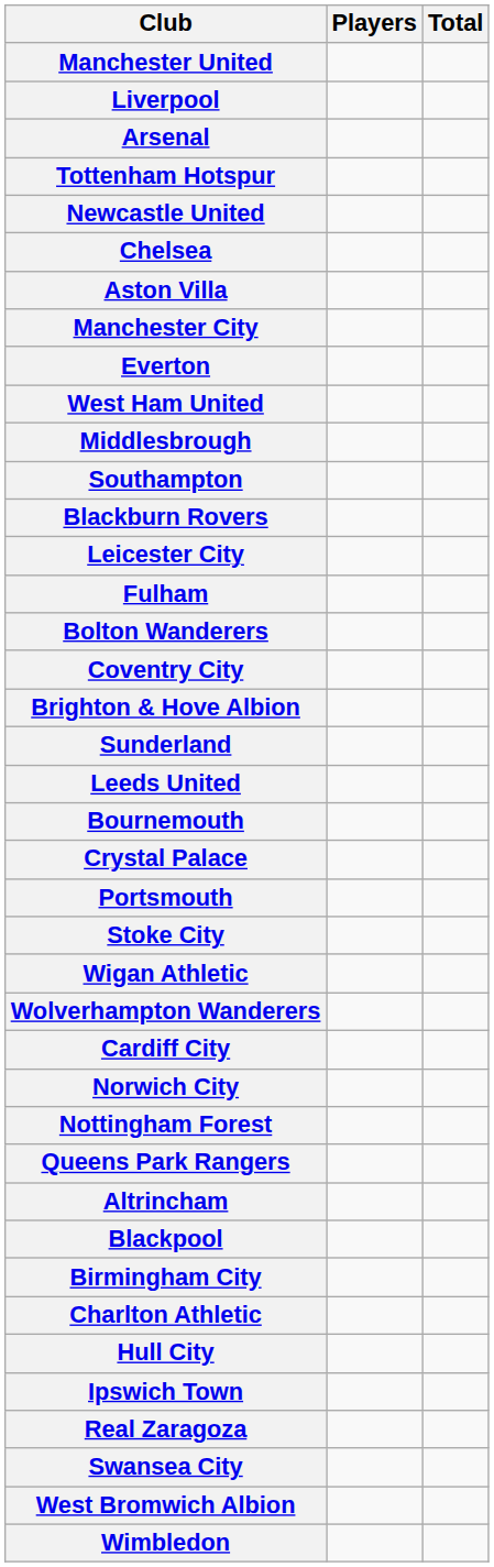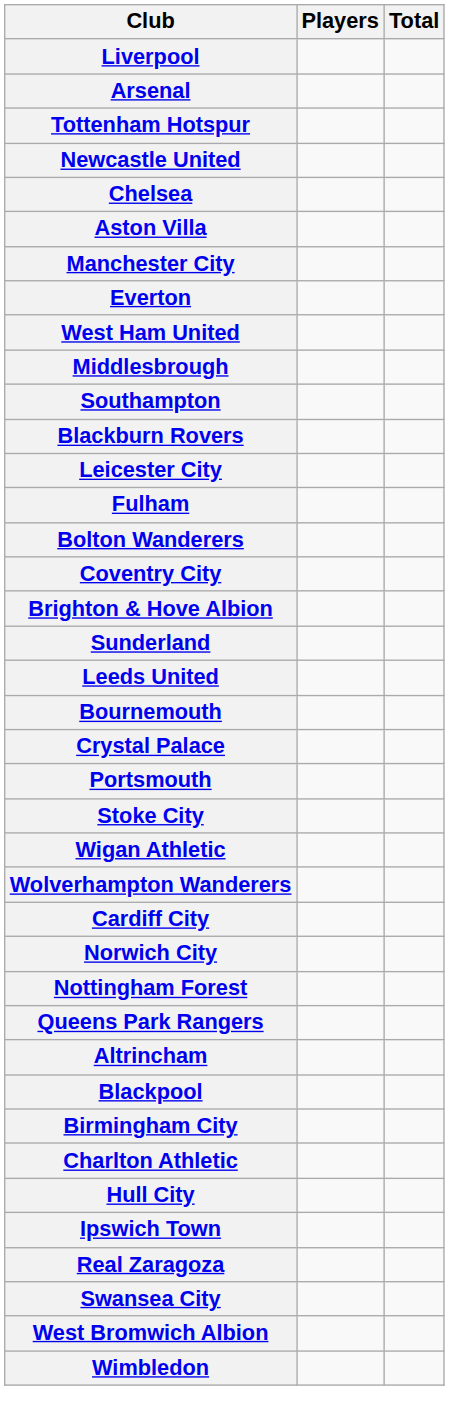- row: Manchester United
